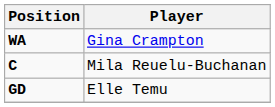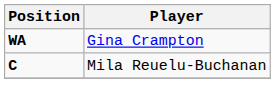- row: GD | Elle Temu
